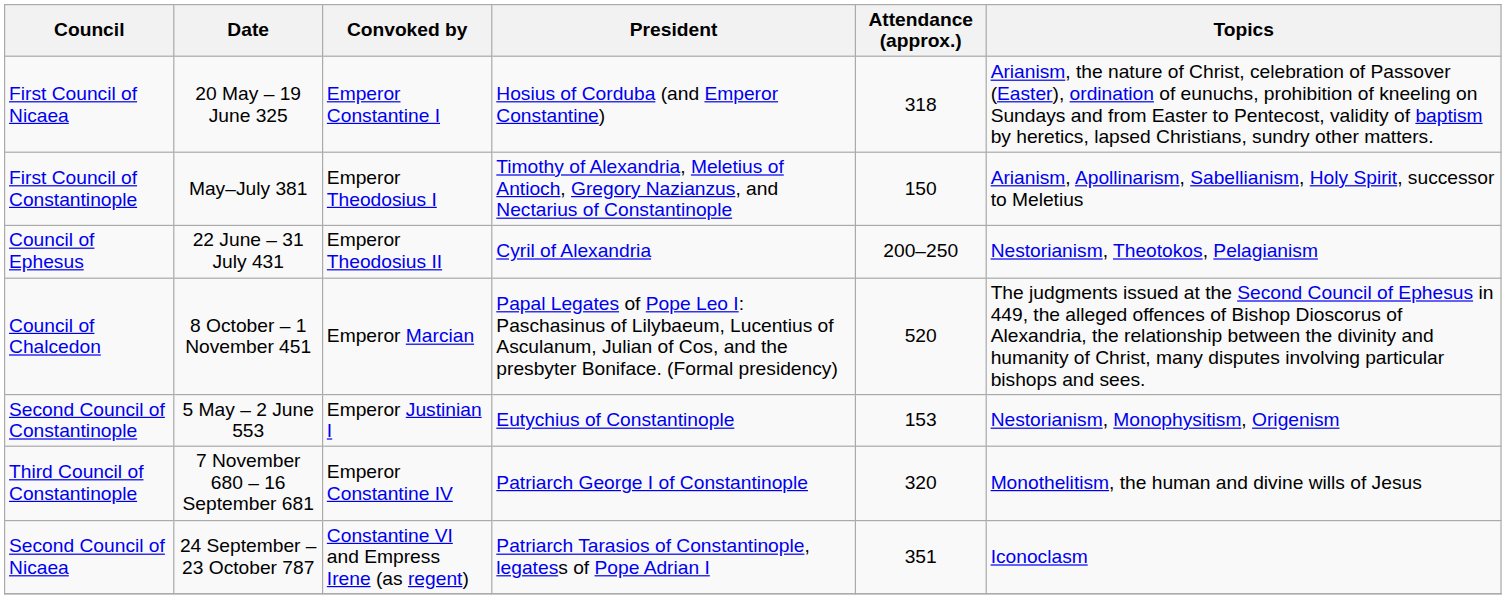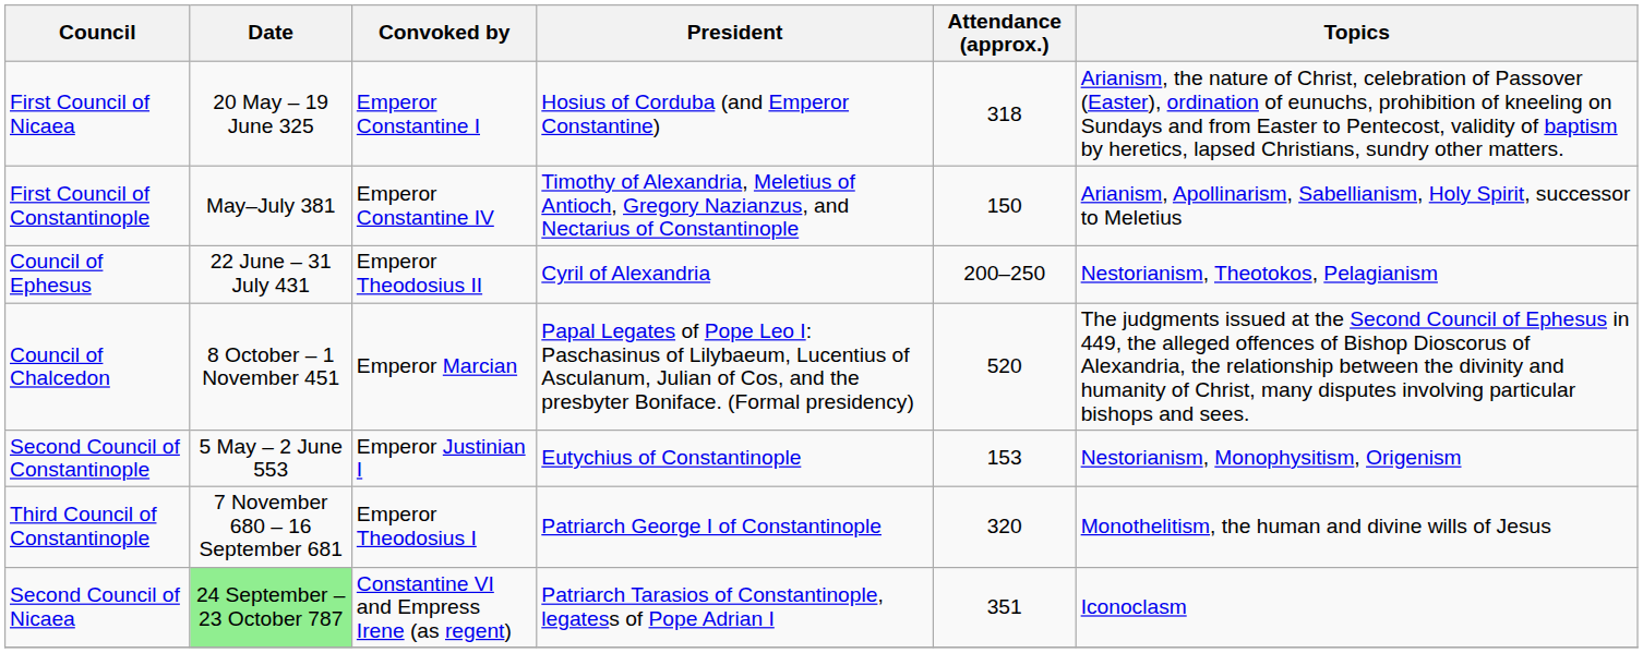First Council of Constantinople | Convoked by: Emperor Theodosius I -> Emperor Constantine IV
Third Council of Constantinople | Convoked by: Emperor Constantine IV -> Emperor Theodosius I
Second Council of Nicaea | Date: no background -> lightgreen background
